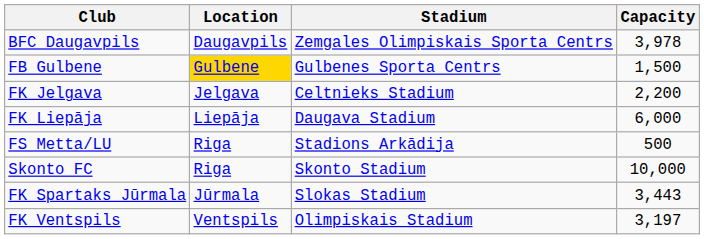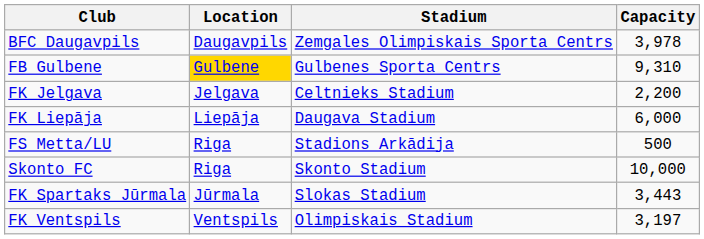FB Gulbene | Capacity: 1,500 -> 9,310
